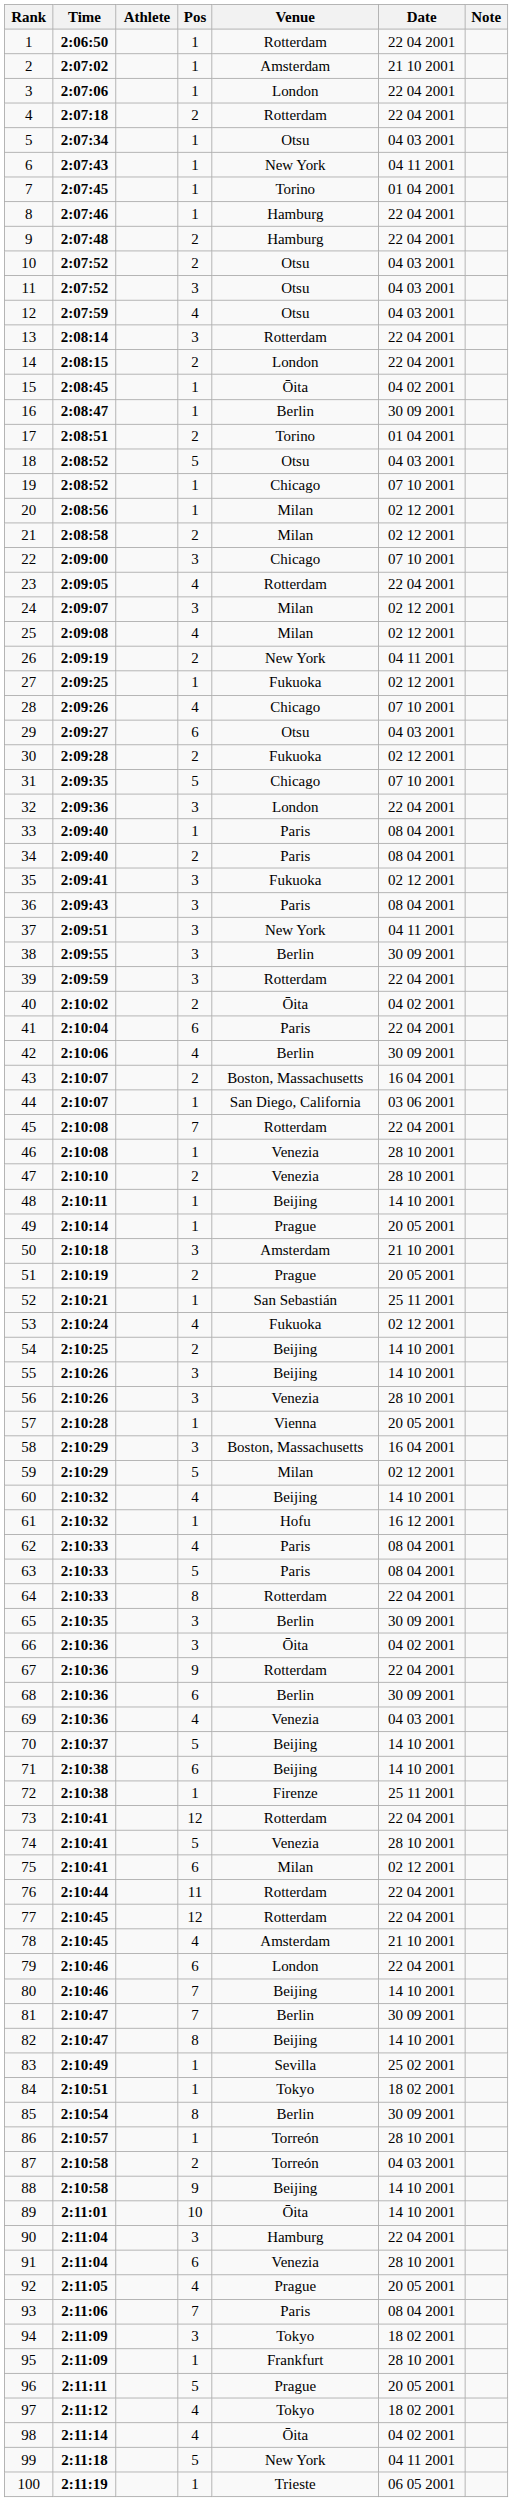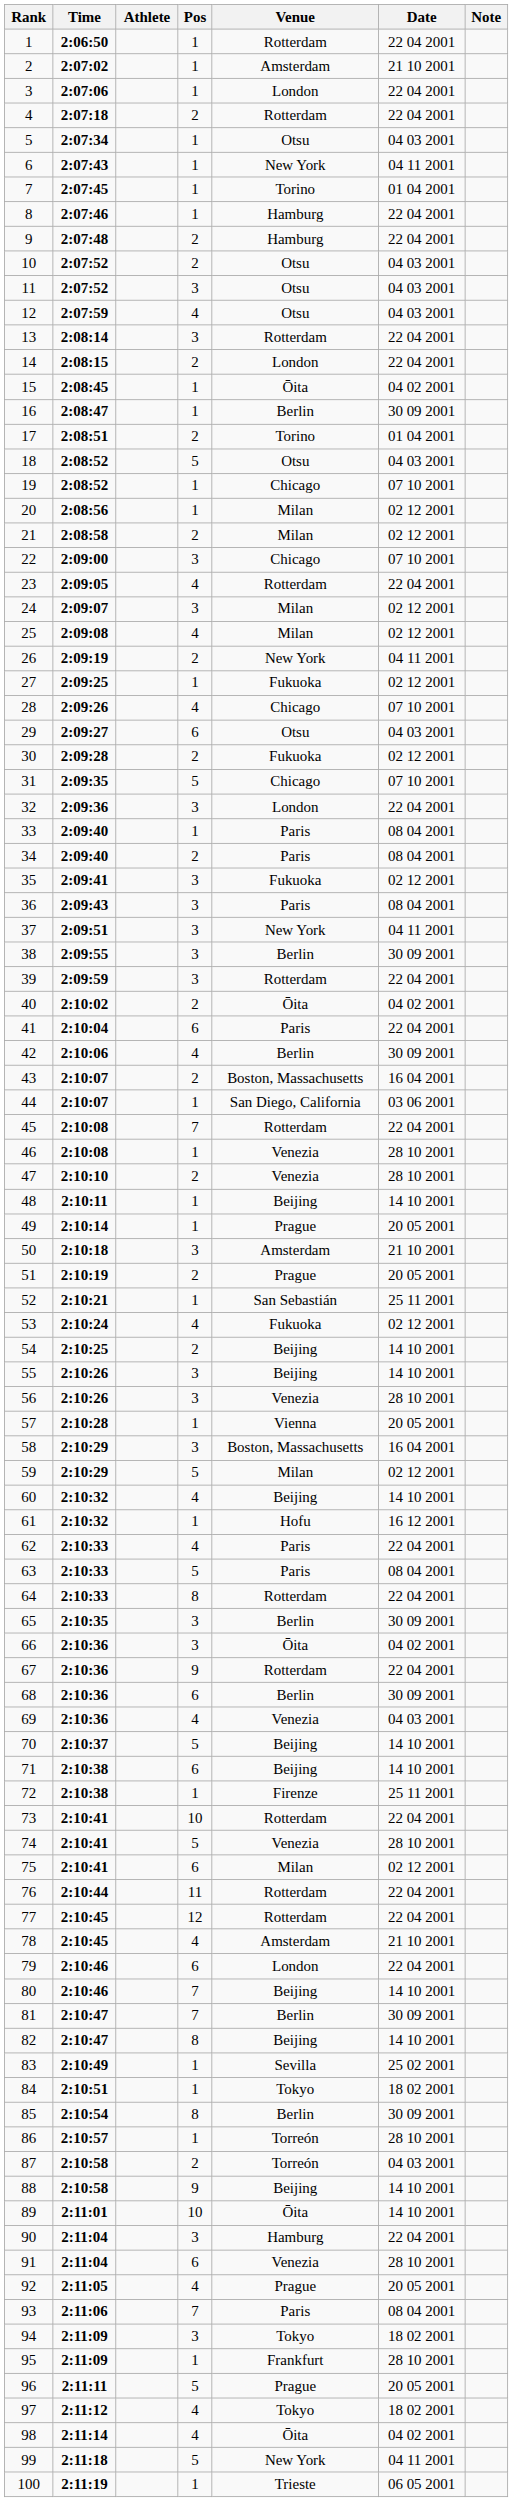62 | Date: 08 04 2001 -> 22 04 2001
73 | Pos: 12 -> 10
